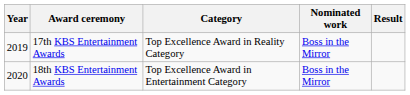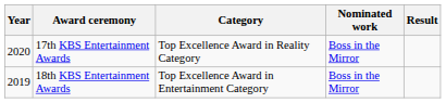17th KBS Entertainment Awards | Year: 2019 -> 2020
18th KBS Entertainment Awards | Year: 2020 -> 2019
